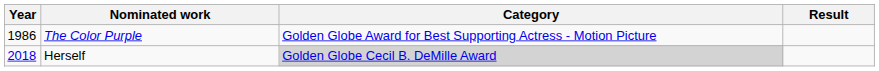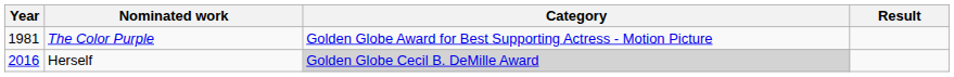The Color Purple | Year: 1986 -> 1981
Herself | Year: 2018 -> 2016
